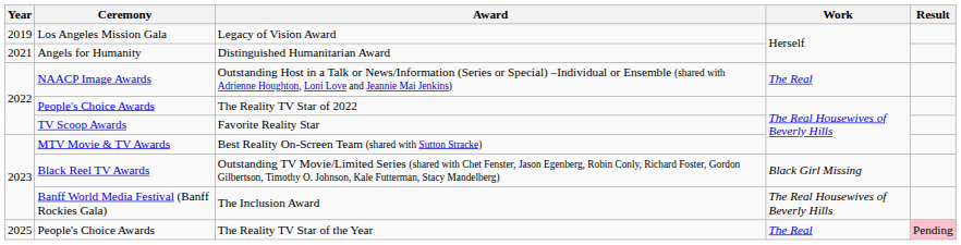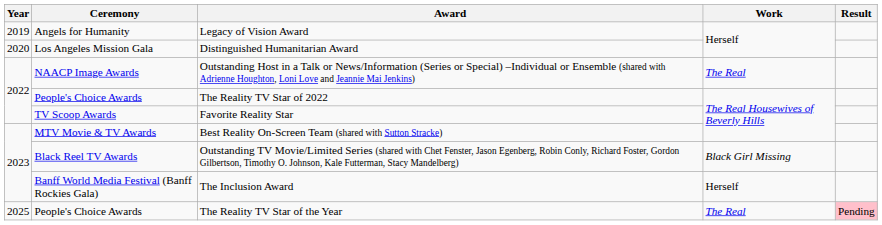Legacy of Vision Award | Ceremony: Los Angeles Mission Gala -> Angels for Humanity
Distinguished Humanitarian Award | Year: 2021 -> 2020
Distinguished Humanitarian Award | Ceremony: Angels for Humanity -> Los Angeles Mission Gala
The Inclusion Award | Work: The Real Housewives of Beverly Hills -> Herself
